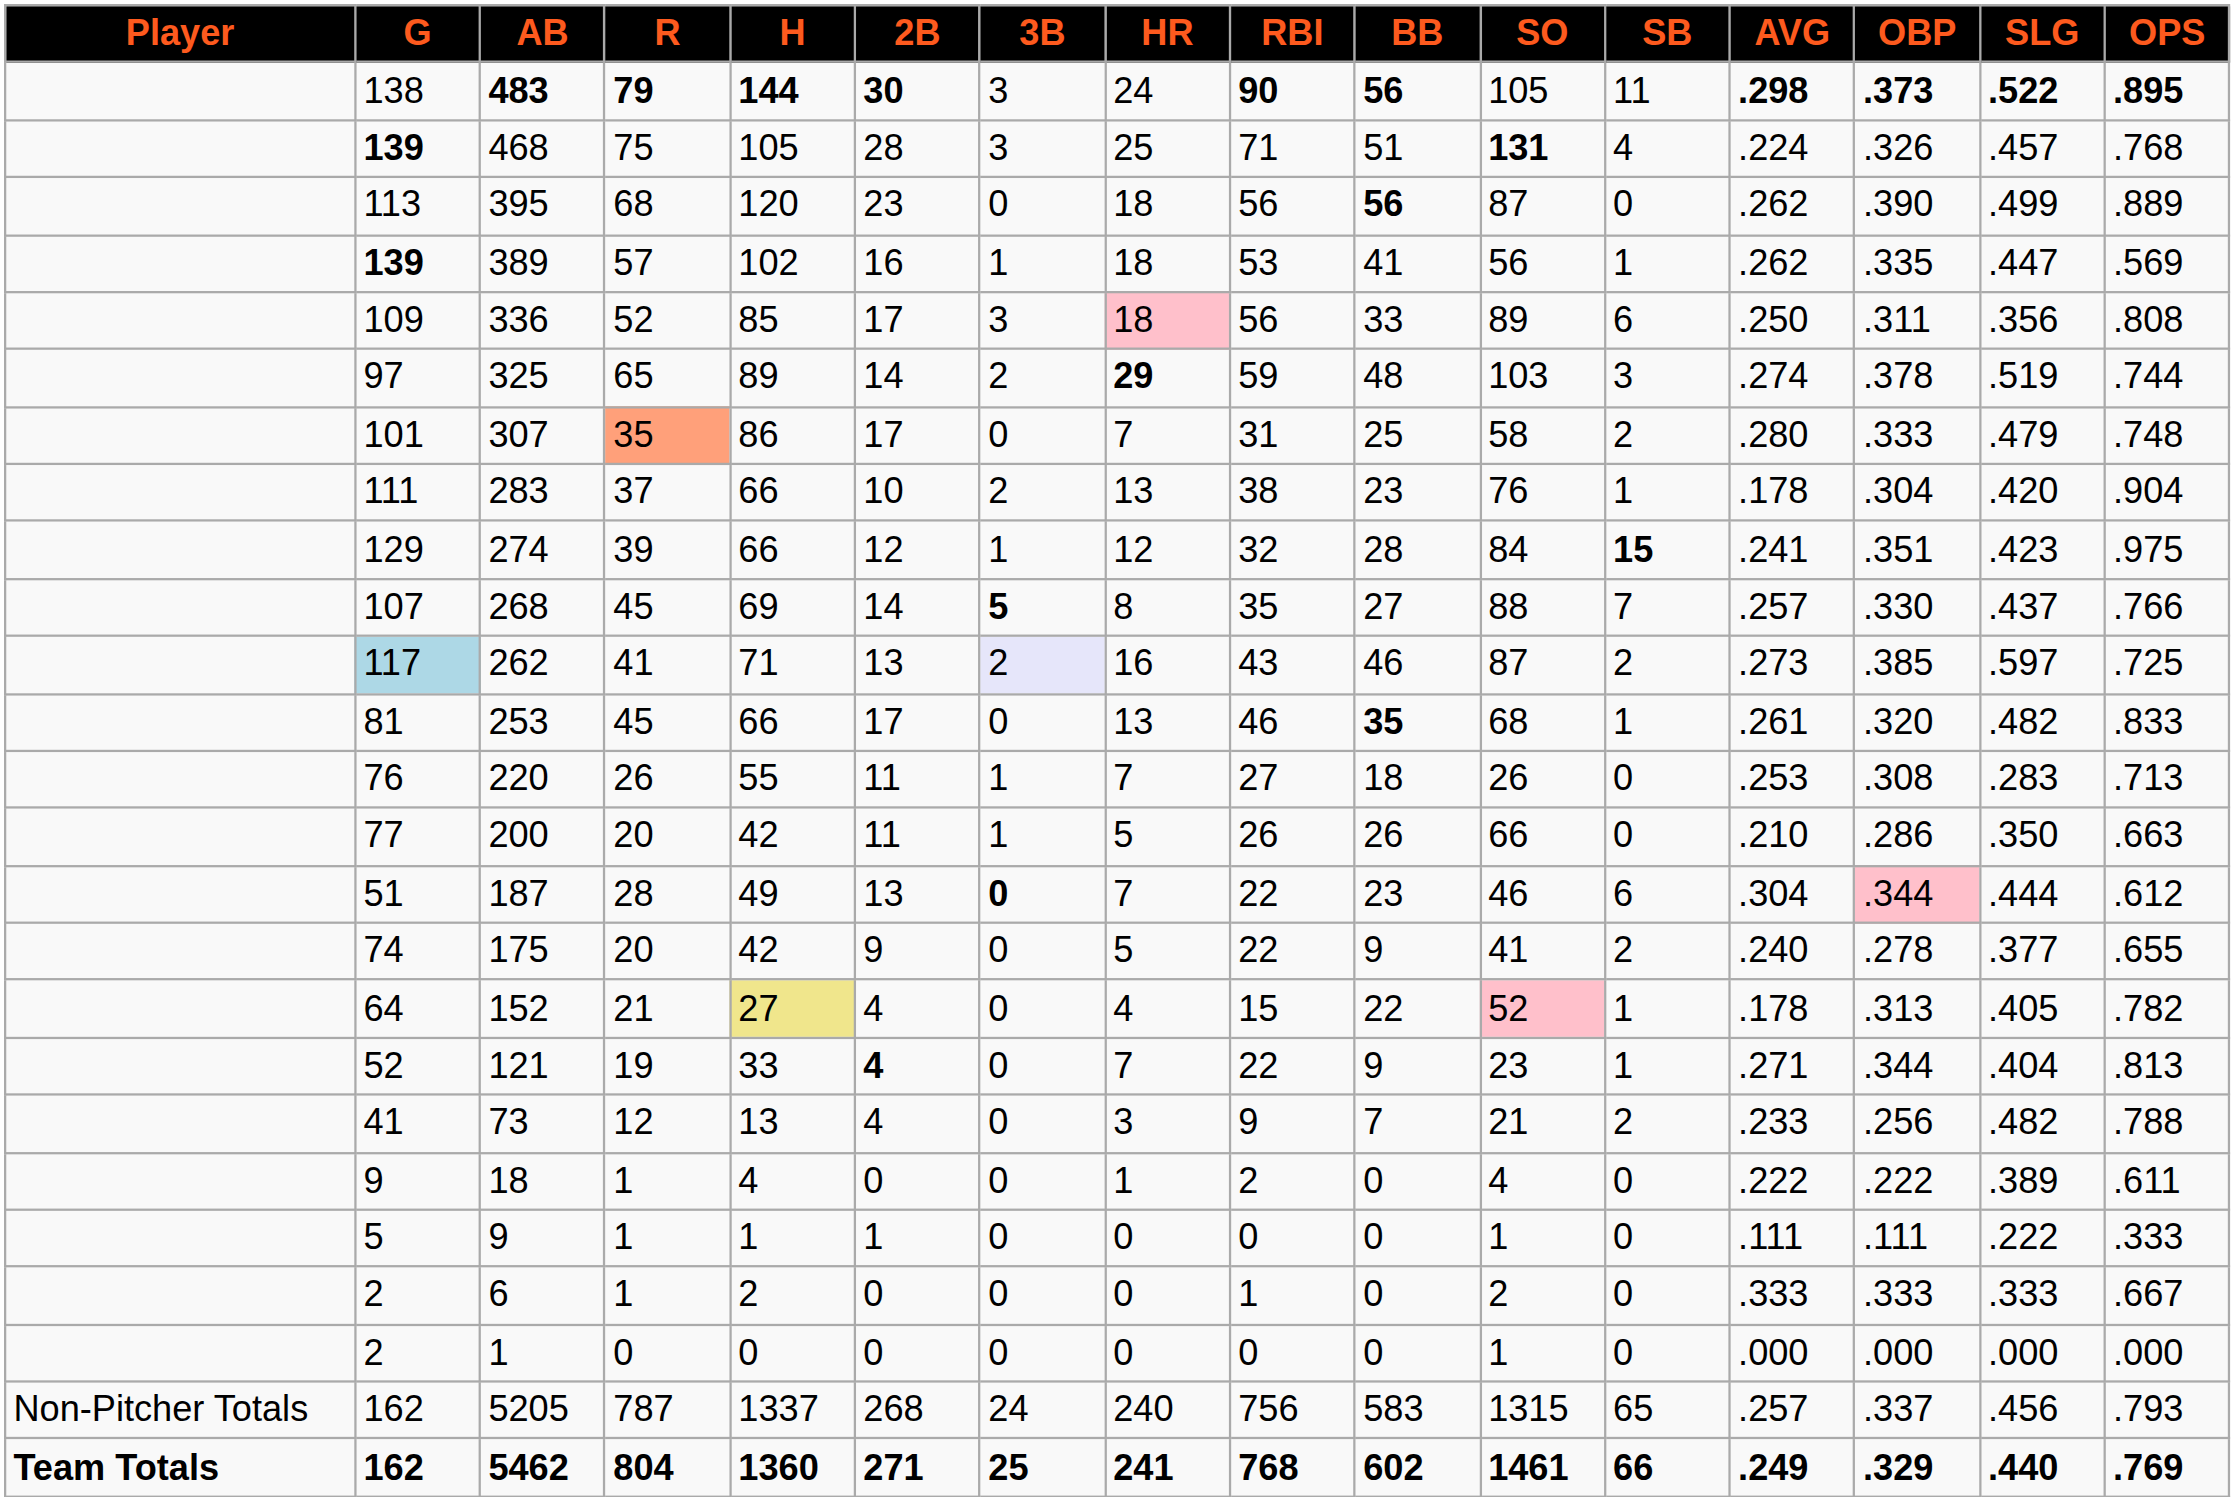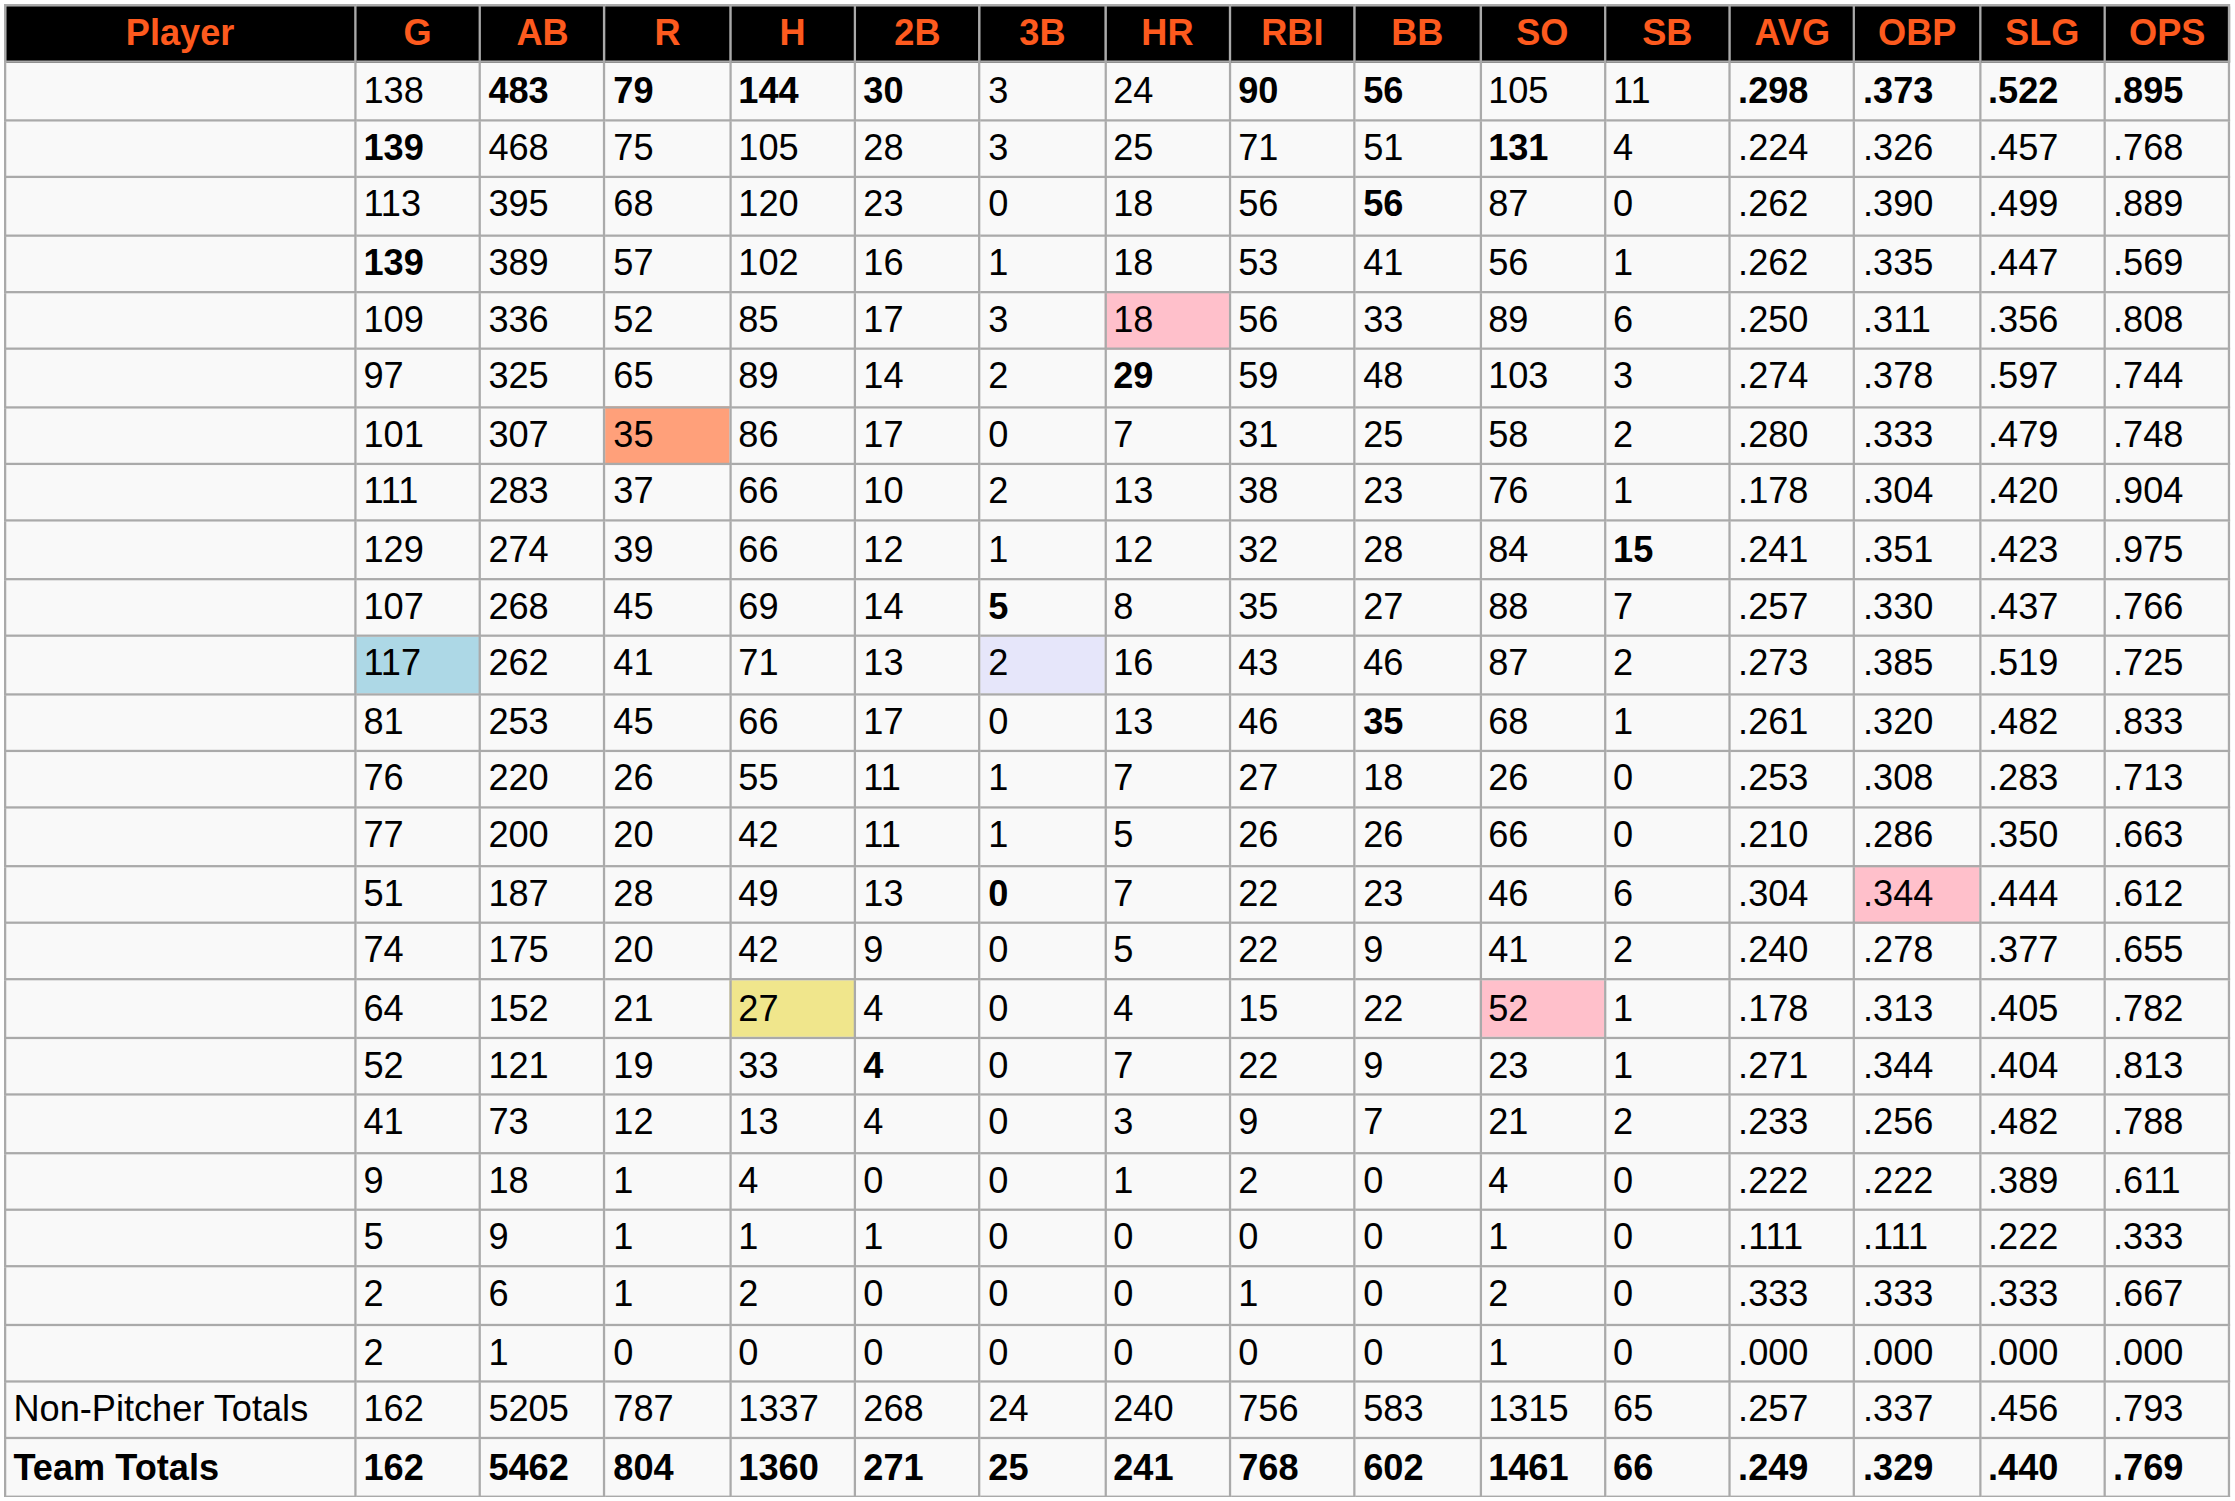325 | SLG: .519 -> .597
262 | SLG: .597 -> .519
